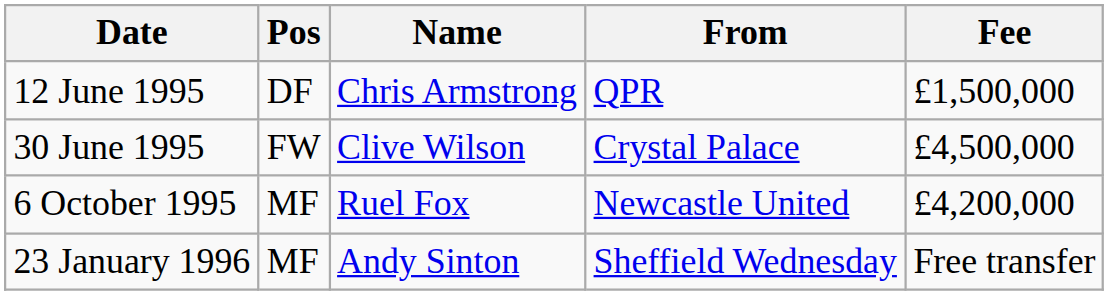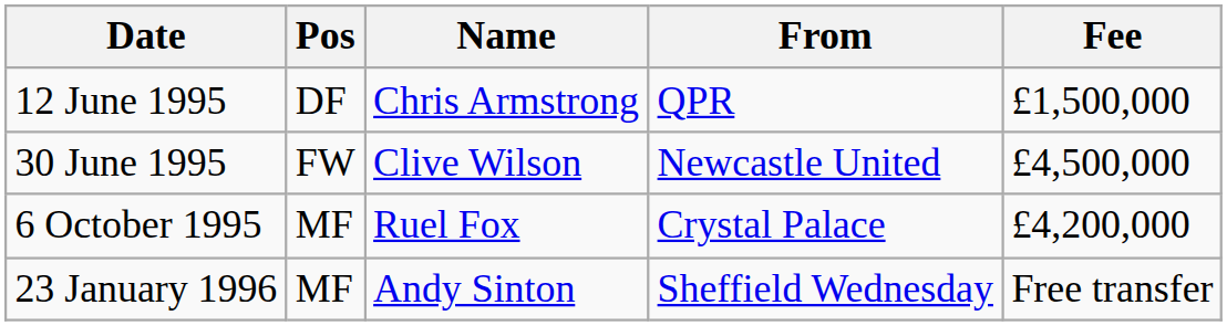30 June 1995 | From: Crystal Palace -> Newcastle United
6 October 1995 | From: Newcastle United -> Crystal Palace
